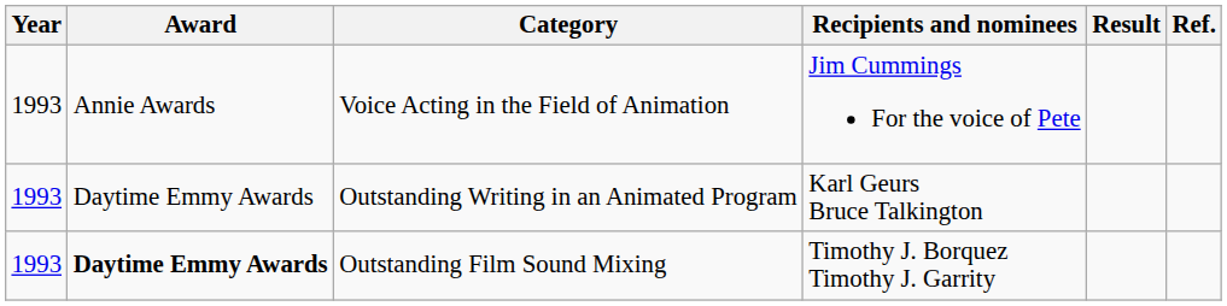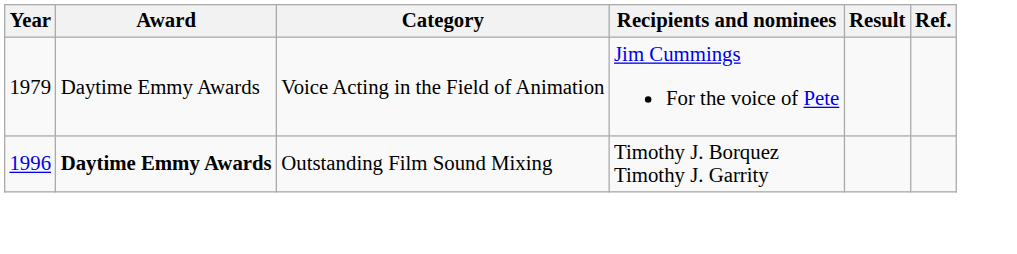Voice Acting in the Field of Animation | Year: 1993 -> 1979
Voice Acting in the Field of Animation | Award: Annie Awards -> Daytime Emmy Awards
- row: 1993 | Daytime Emmy Awards | Outstanding Writing in an Animated Program | Karl Geurs Bruce Talkington
Outstanding Film Sound Mixing | Year: 1993 -> 1996
